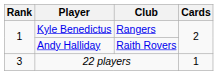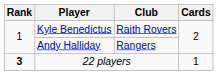Kyle Benedictus | Club: Rangers -> Raith Rovers
Andy Halliday | Club: Raith Rovers -> Rangers
22 players | Rank: normal -> bold
